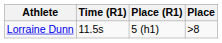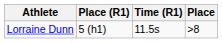columns swapped: Time (R1) <-> Place (R1)
